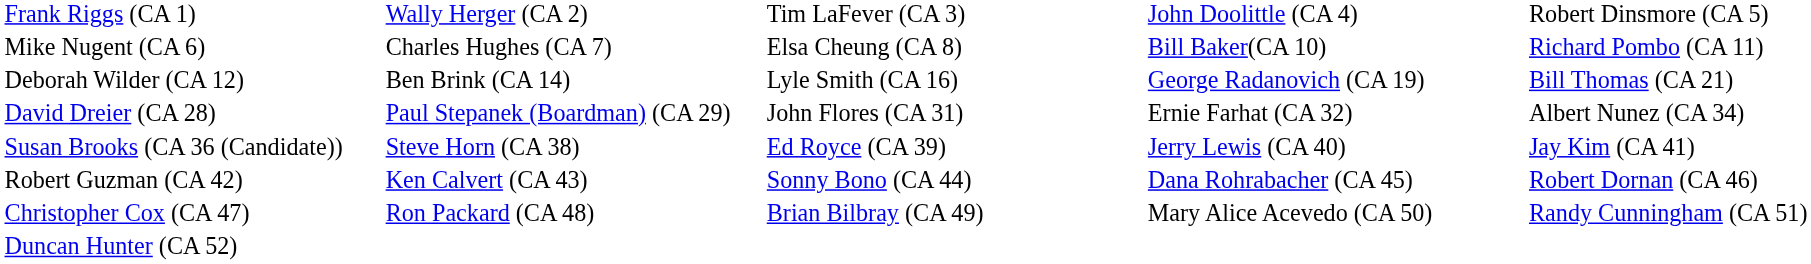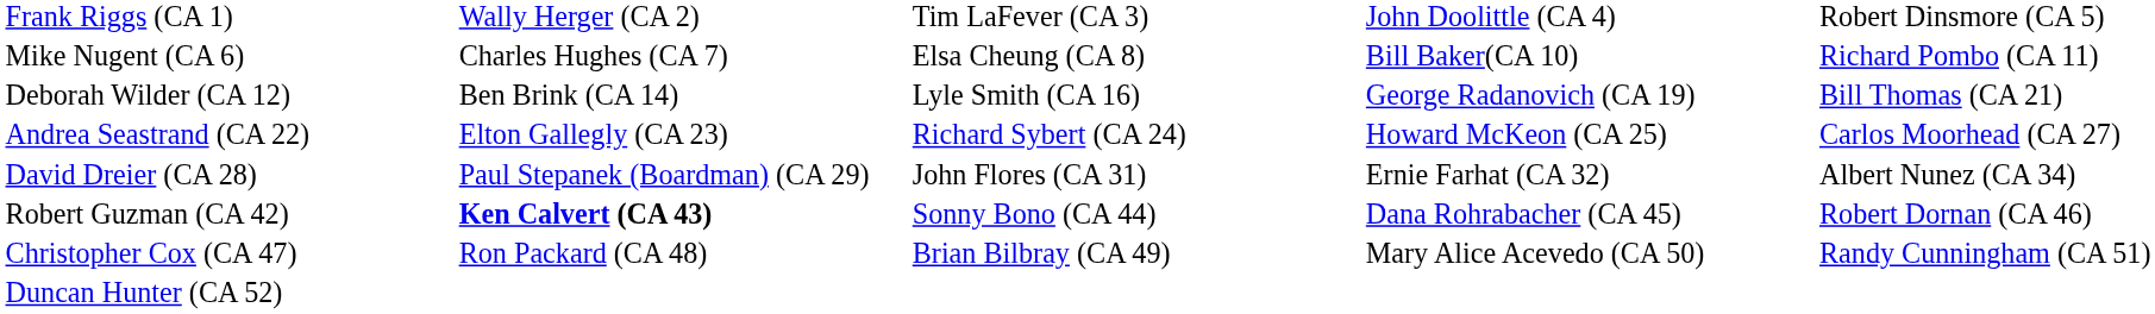+ row: Andrea Seastrand (CA 22) | Elton Gallegly (CA 23) | Richard Sybert (CA 24) | Howard McKeon (CA 25) | Carlos Moorhead (CA 27)
- row: Susan Brooks (CA 36 (Candidate)) | Steve Horn (CA 38) | Ed Royce (CA 39) | Jerry Lewis (CA 40) | Jay Kim (CA 41)
Robert Guzman (CA 42) | column 2: normal -> bold
